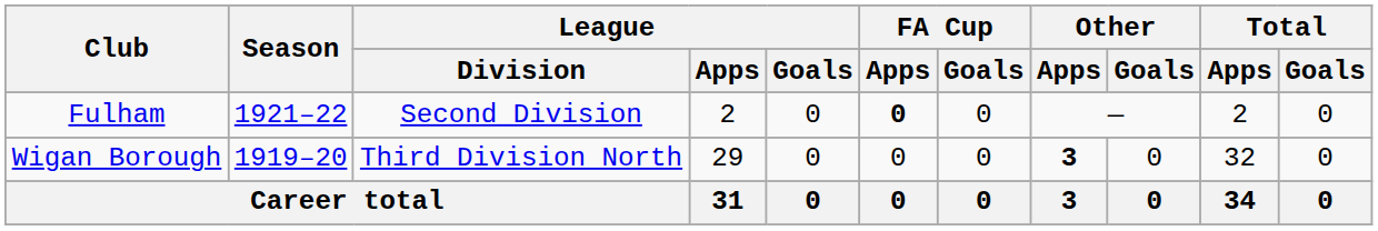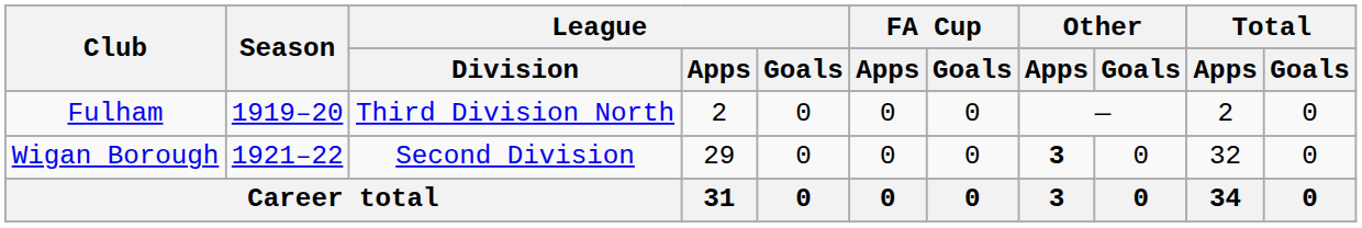Fulham | Season: 1921–22 -> 1919–20
Fulham | League / Division: Second Division -> Third Division North
Fulham | FA Cup / Apps: bold -> normal
Wigan Borough | Season: 1919–20 -> 1921–22
Wigan Borough | League / Division: Third Division North -> Second Division
